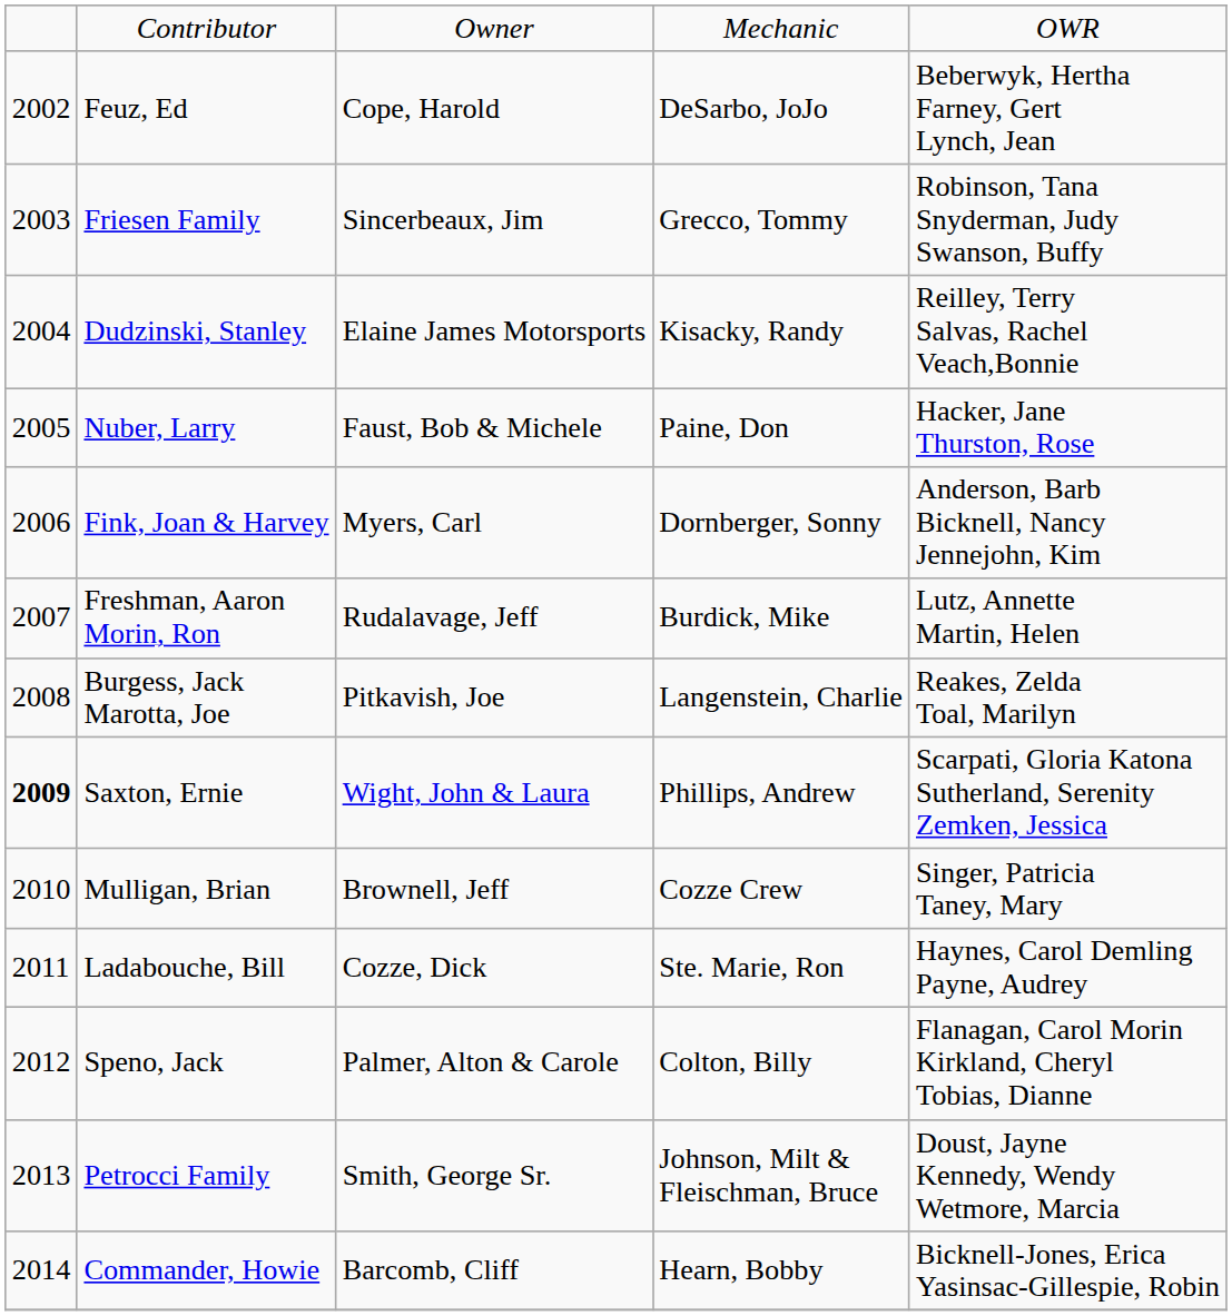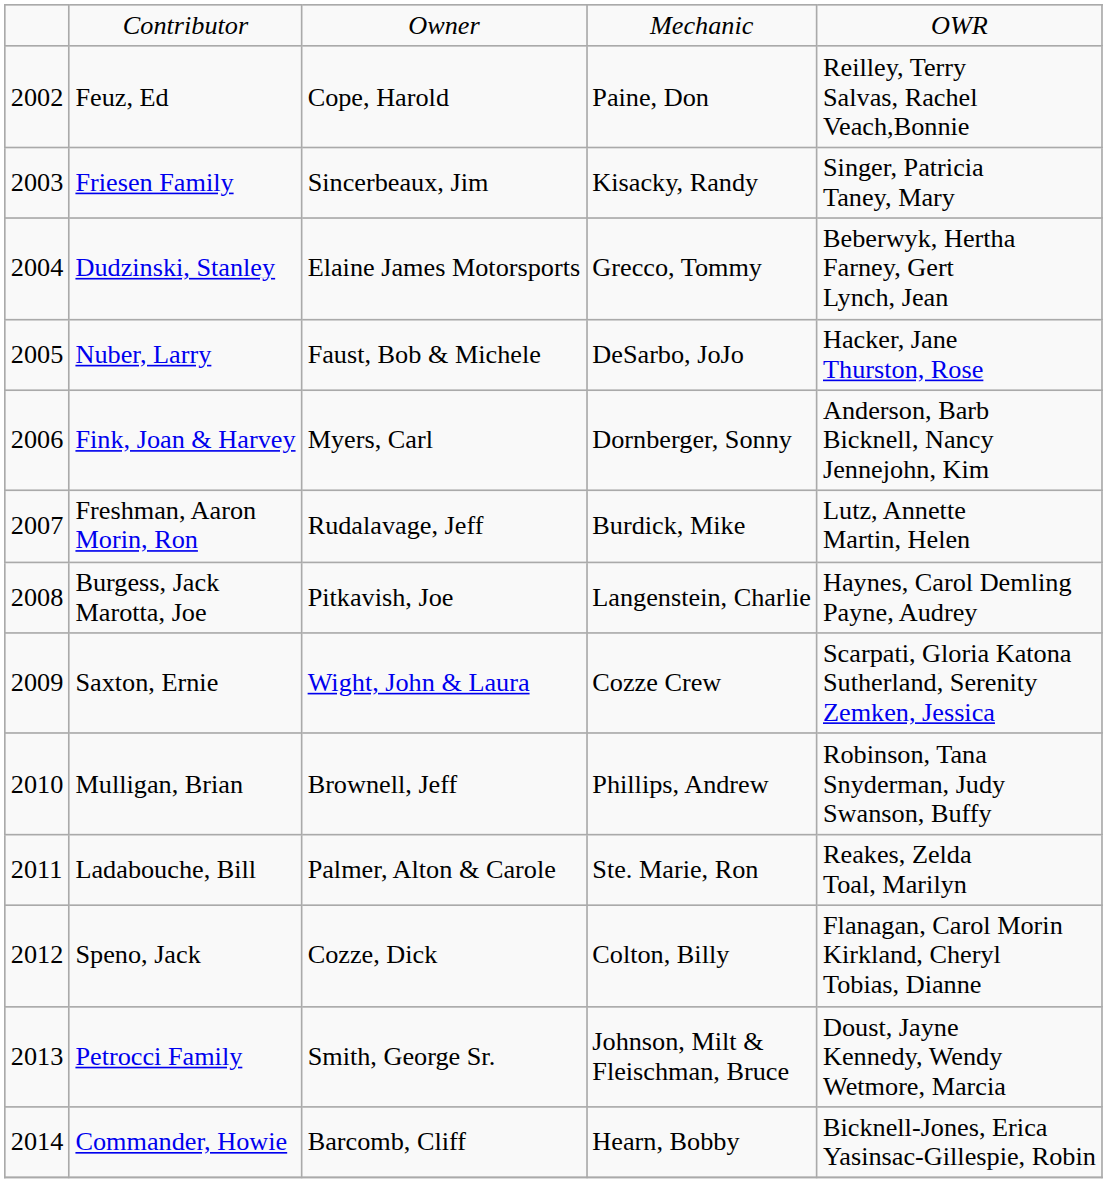Feuz, Ed | column 4: DeSarbo, JoJo -> Paine, Don
Feuz, Ed | column 5: Beberwyk, Hertha Farney, Gert Lynch, Jean -> Reilley, Terry Salvas, Rachel Veach,Bonnie
Friesen Family | column 4: Grecco, Tommy -> Kisacky, Randy
Friesen Family | column 5: Robinson, Tana Snyderman, Judy Swanson, Buffy -> Singer, Patricia Taney, Mary
Dudzinski, Stanley | column 4: Kisacky, Randy -> Grecco, Tommy
Dudzinski, Stanley | column 5: Reilley, Terry Salvas, Rachel Veach,Bonnie -> Beberwyk, Hertha Farney, Gert Lynch, Jean
Nuber, Larry | column 4: Paine, Don -> DeSarbo, JoJo
Burgess, Jack Marotta, Joe | column 5: Reakes, Zelda Toal, Marilyn -> Haynes, Carol Demling Payne, Audrey
Saxton, Ernie | column 1: bold -> normal
Saxton, Ernie | column 4: Phillips, Andrew -> Cozze Crew
Mulligan, Brian | column 4: Cozze Crew -> Phillips, Andrew
Mulligan, Brian | column 5: Singer, Patricia Taney, Mary -> Robinson, Tana Snyderman, Judy Swanson, Buffy
Ladabouche, Bill | column 3: Cozze, Dick -> Palmer, Alton & Carole
Ladabouche, Bill | column 5: Haynes, Carol Demling Payne, Audrey -> Reakes, Zelda Toal, Marilyn
Speno, Jack | column 3: Palmer, Alton & Carole -> Cozze, Dick
